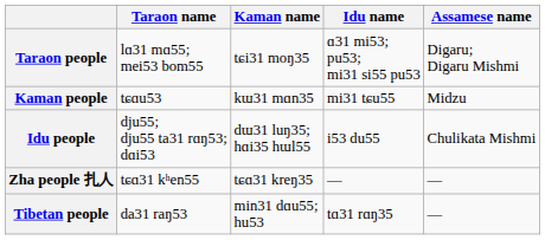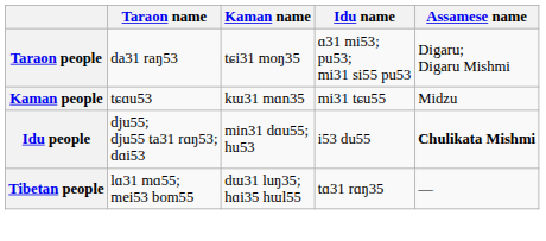Taraon people | Taraon name: lɑ31 mɑ55; mei53 bom55 -> da31 raŋ53
Idu people | Kaman name: dɯ31 luŋ35; hɑi35 hɯl55 -> min31 dɑu55; hu53
Idu people | Assamese name: normal -> bold
- row: Zha people 扎人 | tɕɑ31 kʰen55 | tɕɑ31 kreŋ35 | — | —
Tibetan people | Taraon name: da31 raŋ53 -> lɑ31 mɑ55; mei53 bom55
Tibetan people | Kaman name: min31 dɑu55; hu53 -> dɯ31 luŋ35; hɑi35 hɯl55
